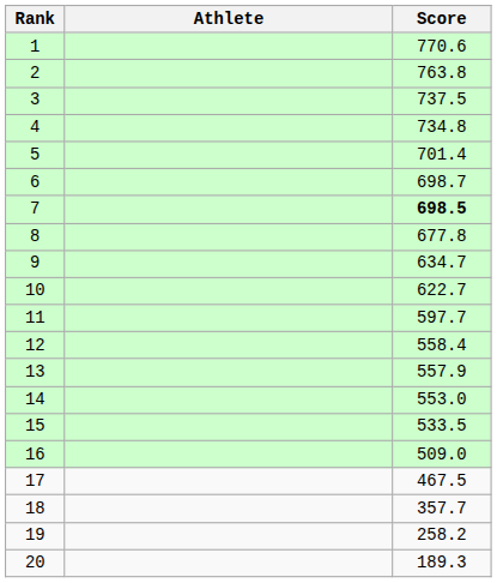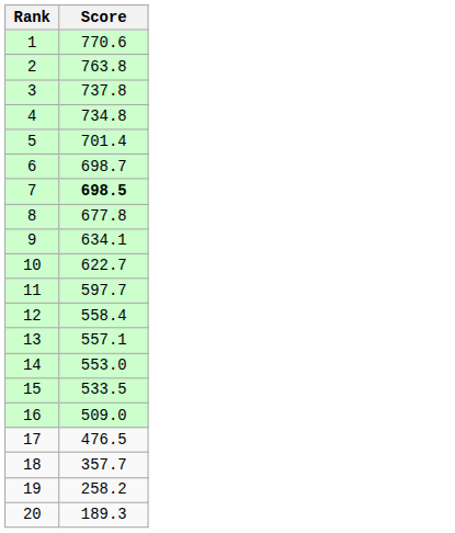- column: Athlete
3 | Score: 737.5 -> 737.8
9 | Score: 634.7 -> 634.1
13 | Score: 557.9 -> 557.1
17 | Score: 467.5 -> 476.5
